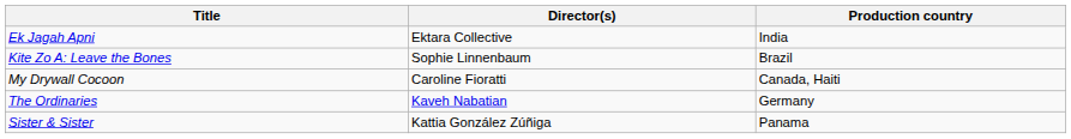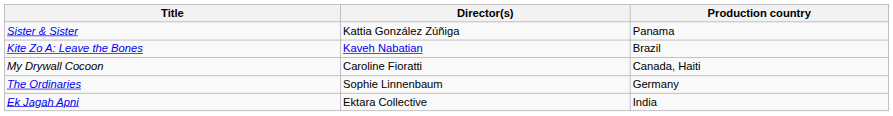rows swapped: Ek Jagah Apni <-> Sister & Sister
Kite Zo A: Leave the Bones | Director(s): Sophie Linnenbaum -> Kaveh Nabatian
The Ordinaries | Director(s): Kaveh Nabatian -> Sophie Linnenbaum
